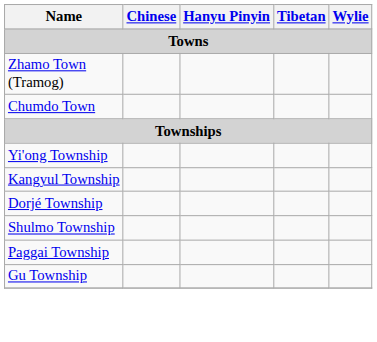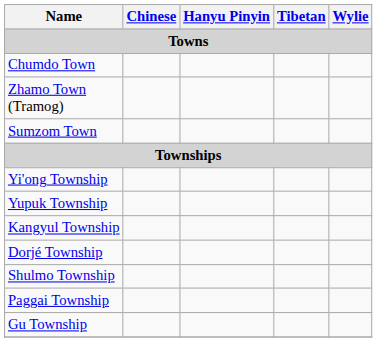rows swapped: Zhamo Town (Tramog) <-> Chumdo Town
+ row: Sumzom Town
+ row: Yupuk Township
